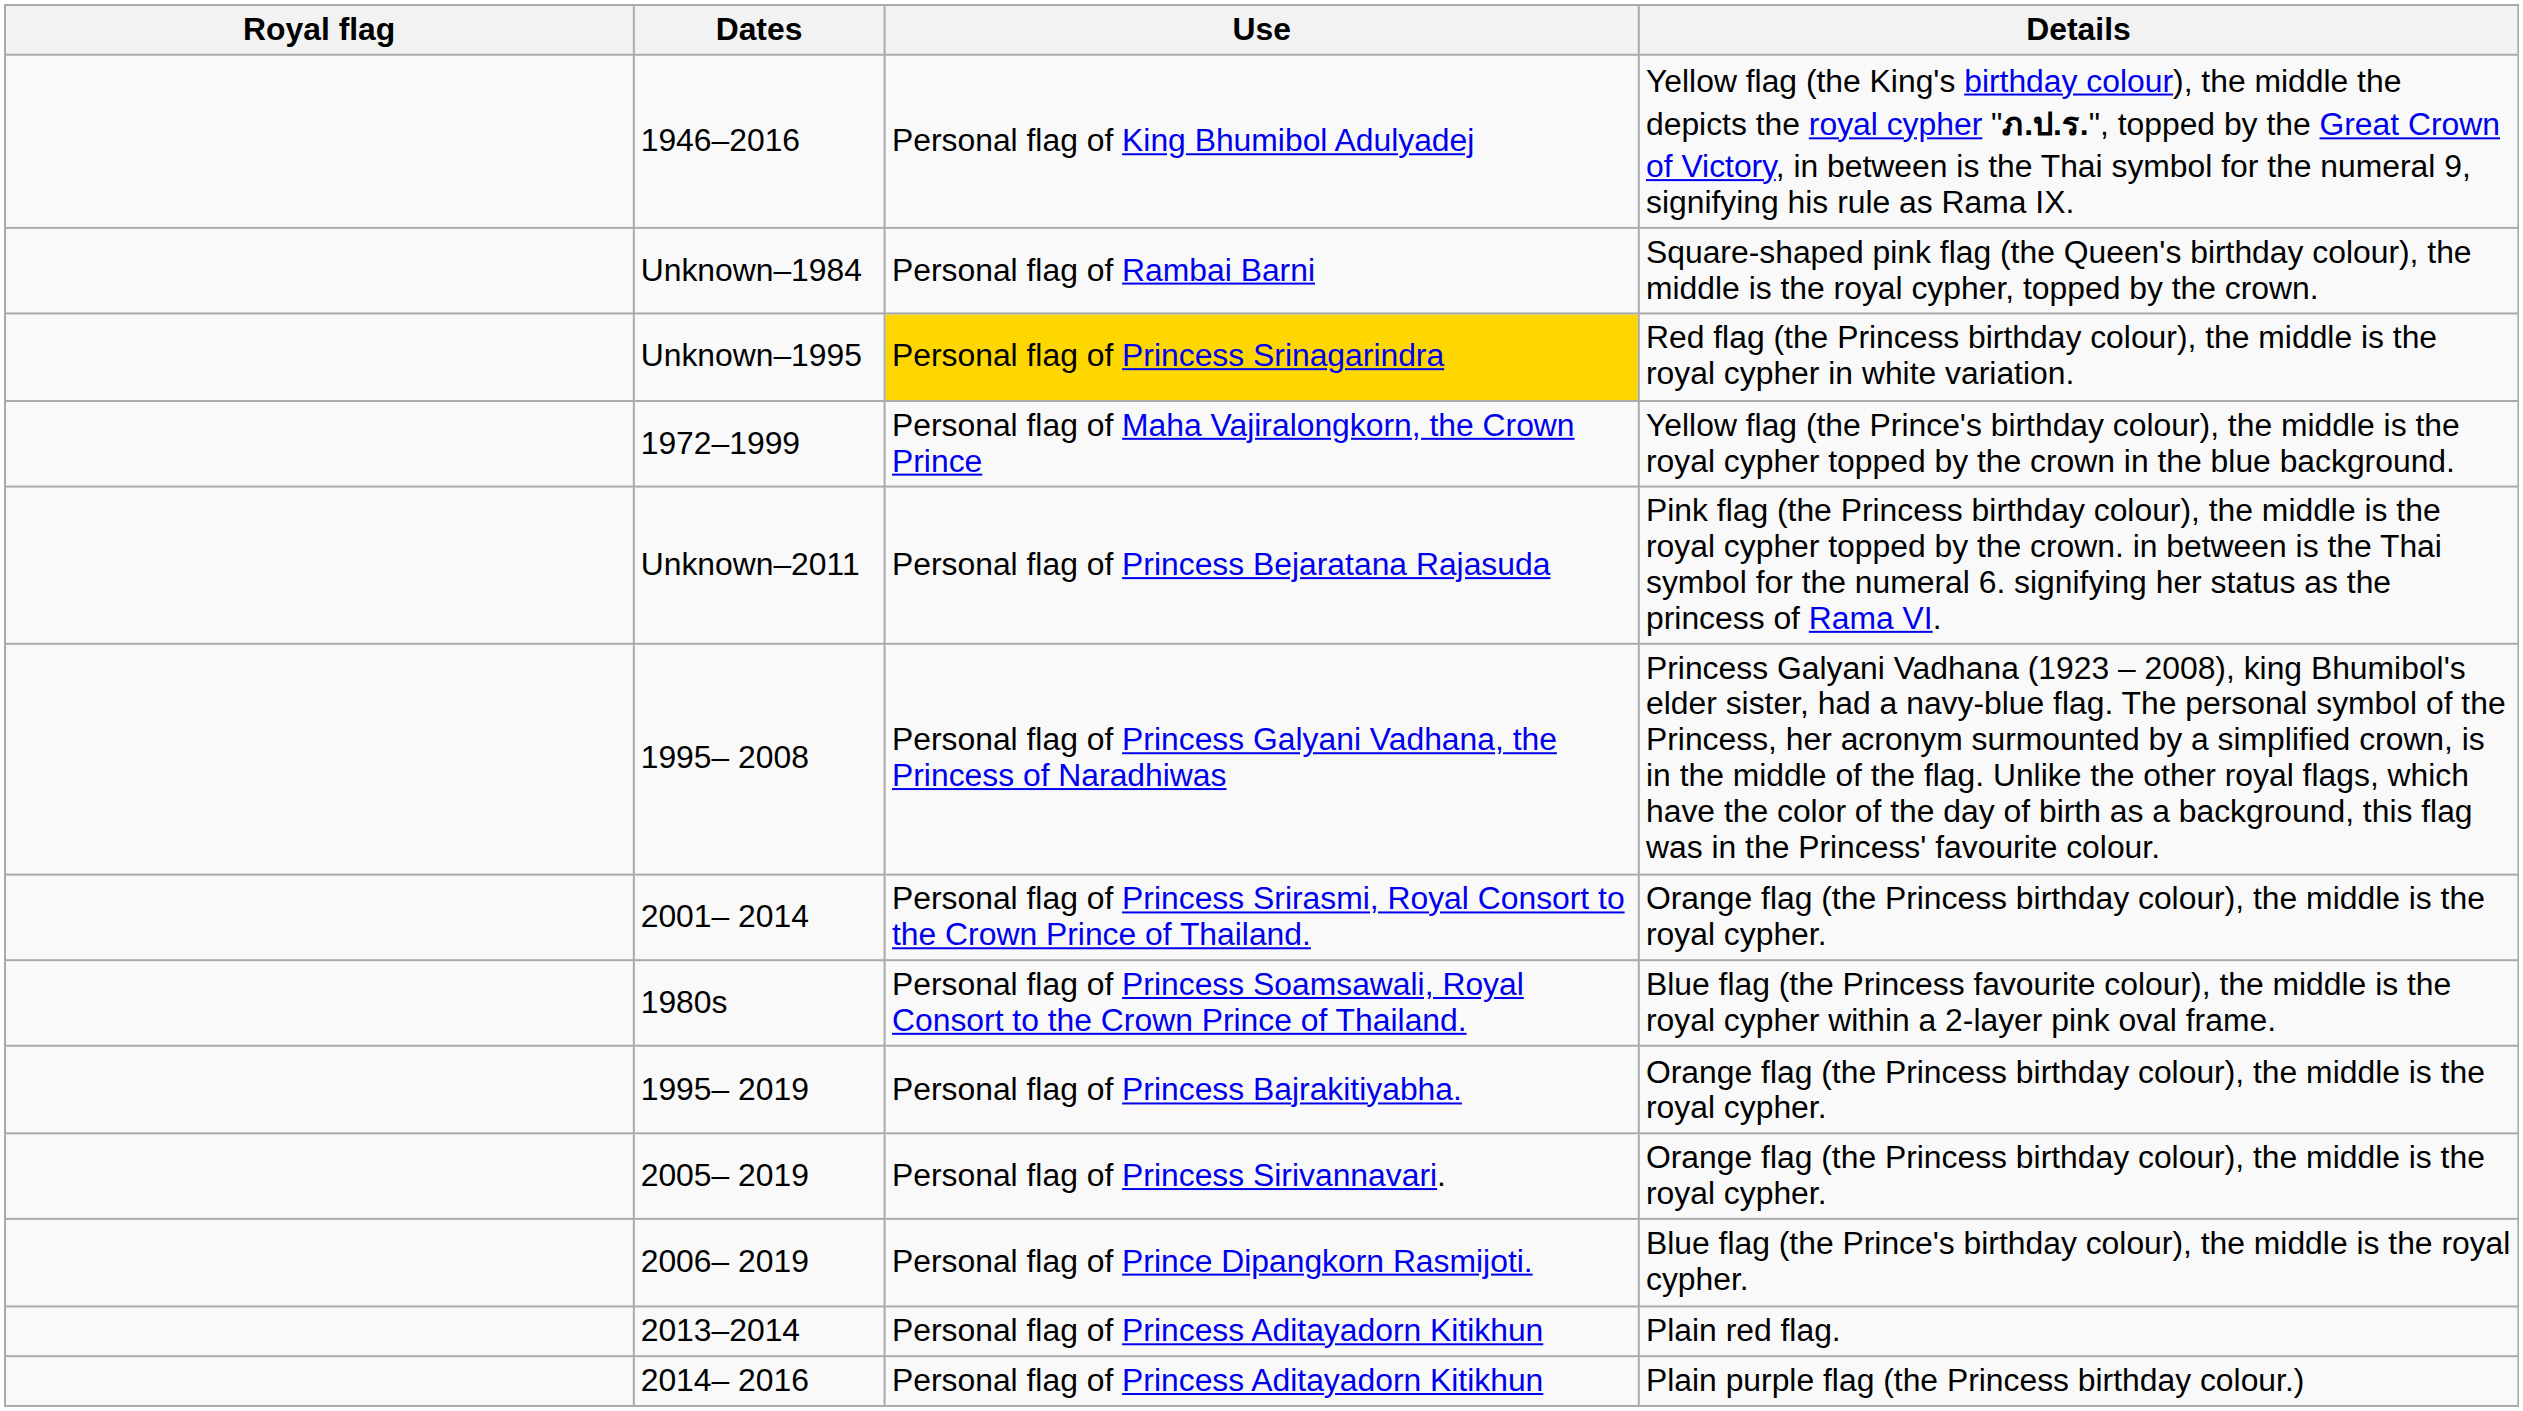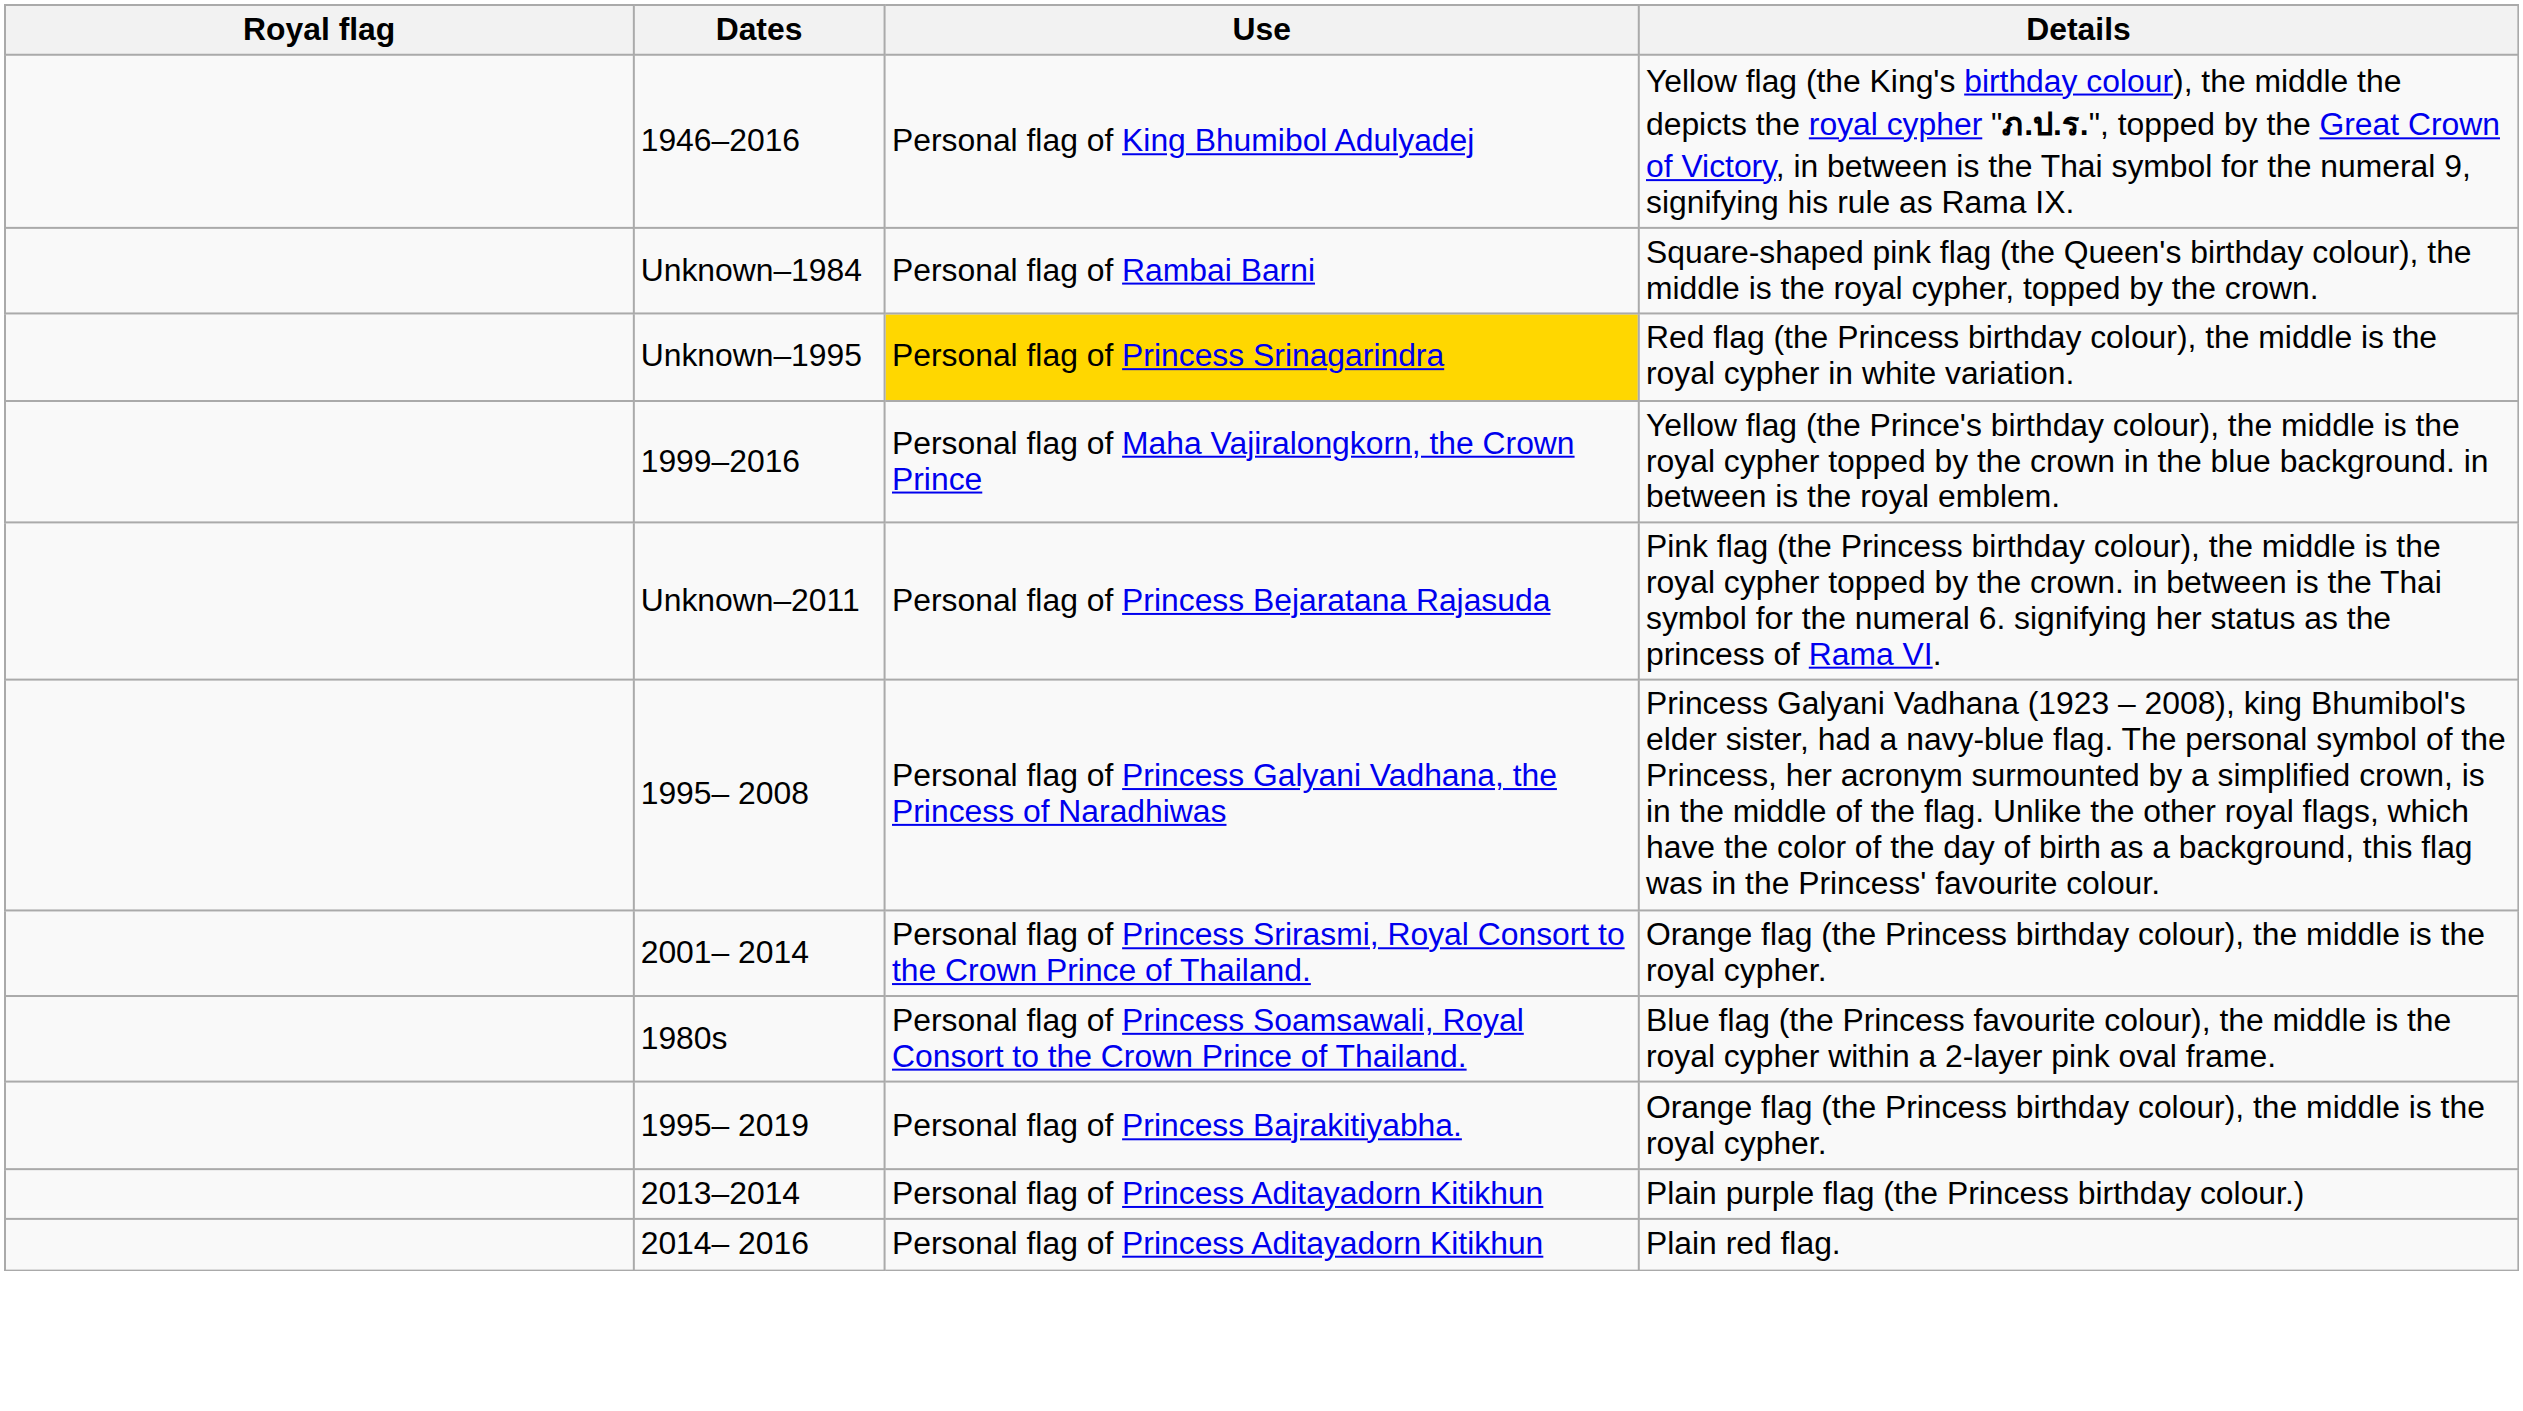- row: 1972–1999 | Personal flag of Maha Vajiralongkorn, the Crown Prince | Yellow flag (the Prince's birthday colour), the middle is the royal cypher topped by the crown in the blue background.
+ row: 1999–2016 | Personal flag of Maha Vajiralongkorn, the Crown Prince | Yellow flag (the Prince's birthday colour), the middle is the royal cypher topped by the crown in the blue background. in between is the royal emblem.
- row: 2005– 2019 | Personal flag of Princess Sirivannavari. | Orange flag (the Princess birthday colour), the middle is the royal cypher.
- row: 2006– 2019 | Personal flag of Prince Dipangkorn Rasmijoti. | Blue flag (the Prince's birthday colour), the middle is the royal cypher.
2013–2014 | Details: Plain red flag. -> Plain purple flag (the Princess birthday colour.)
2014– 2016 | Details: Plain purple flag (the Princess birthday colour.) -> Plain red flag.
